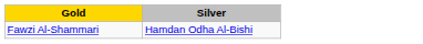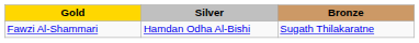+ column: Bronze | Sugath Thilakaratne
